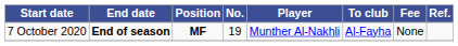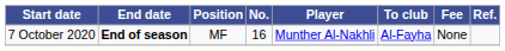7 October 2020 | Position: bold -> normal
7 October 2020 | No.: 19 -> 16
